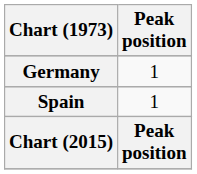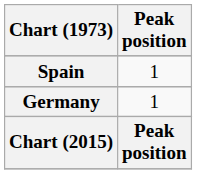rows swapped: Germany <-> Spain
